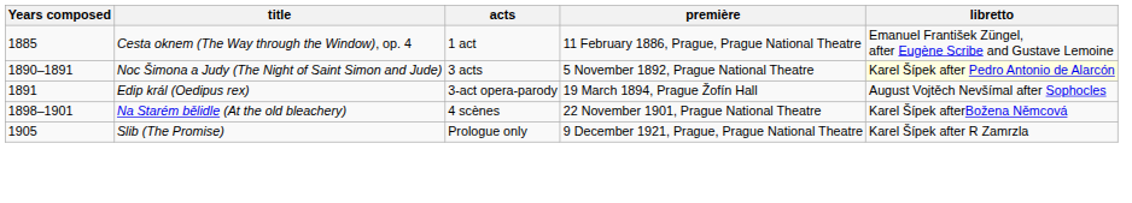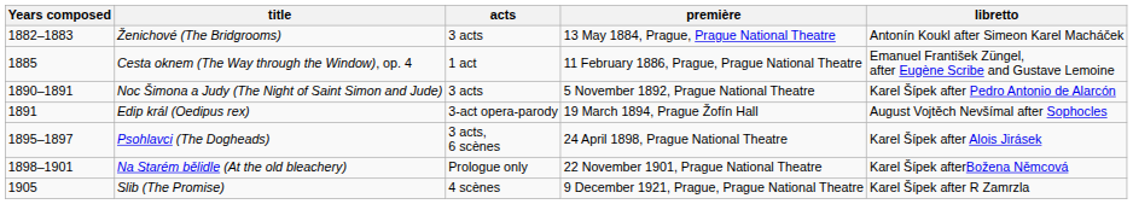+ row: 1882–1883 | Ženichové (The Bridgrooms) | 3 acts | 13 May 1884, Prague, Prague National Theatre | Antonín Koukl after Simeon Karel Macháček
Noc Šimona a Judy (The Night of Saint Simon and Jude) | libretto: lightyellow background -> no background
+ row: 1895–1897 | Psohlavci (The Dogheads) | 3 acts, 6 scènes | 24 April 1898, Prague National Theatre | Karel Šípek after Alois Jirásek
Na Starém bělidle (At the old bleachery) | acts: 4 scènes -> Prologue only
Slib (The Promise) | acts: Prologue only -> 4 scènes
